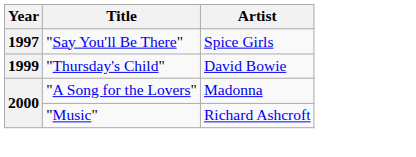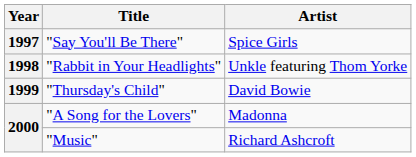+ row: 1998 | "Rabbit in Your Headlights" | Unkle featuring Thom Yorke
